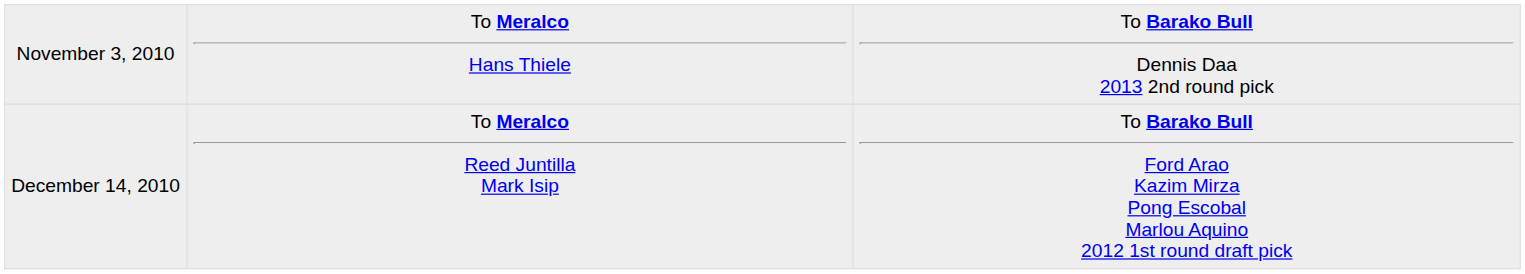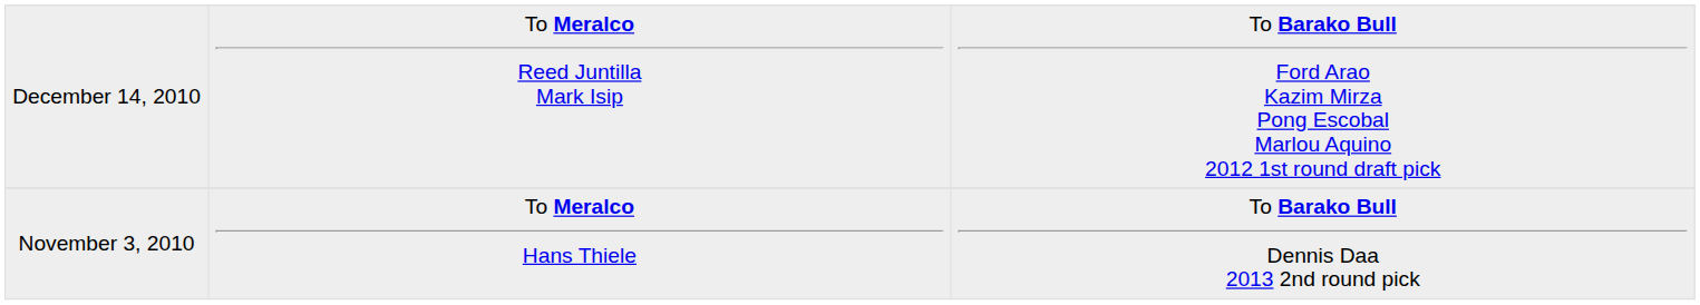rows swapped: November 3, 2010 <-> December 14, 2010
